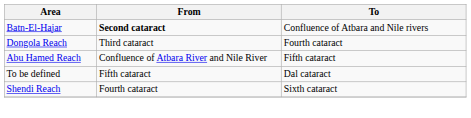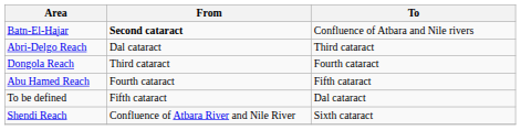+ row: Abri-Delgo Reach | Dal cataract | Third cataract
Abu Hamed Reach | From: Confluence of Atbara River and Nile River -> Fourth cataract
Shendi Reach | From: Fourth cataract -> Confluence of Atbara River and Nile River
